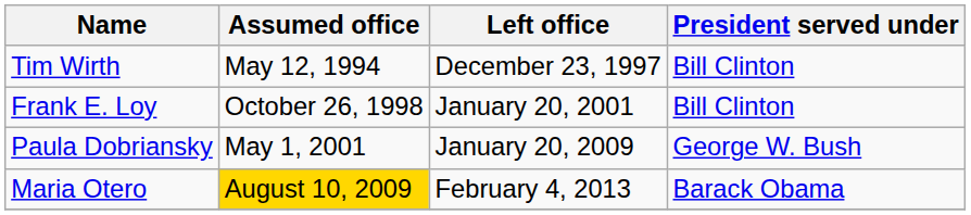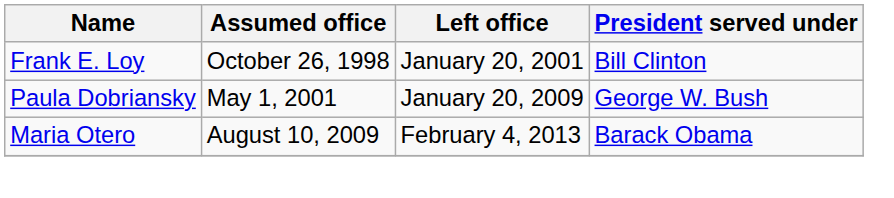- row: Tim Wirth | May 12, 1994 | December 23, 1997 | Bill Clinton
Maria Otero | Assumed office: gold background -> no background
